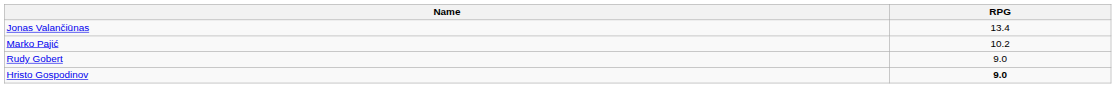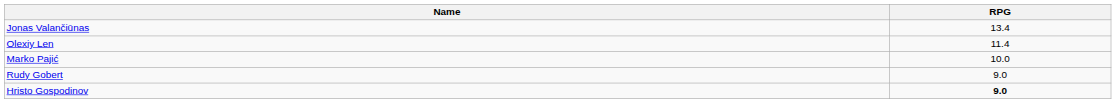+ row: Olexiy Len | 11.4
Marko Pajić | RPG: 10.2 -> 10.0
